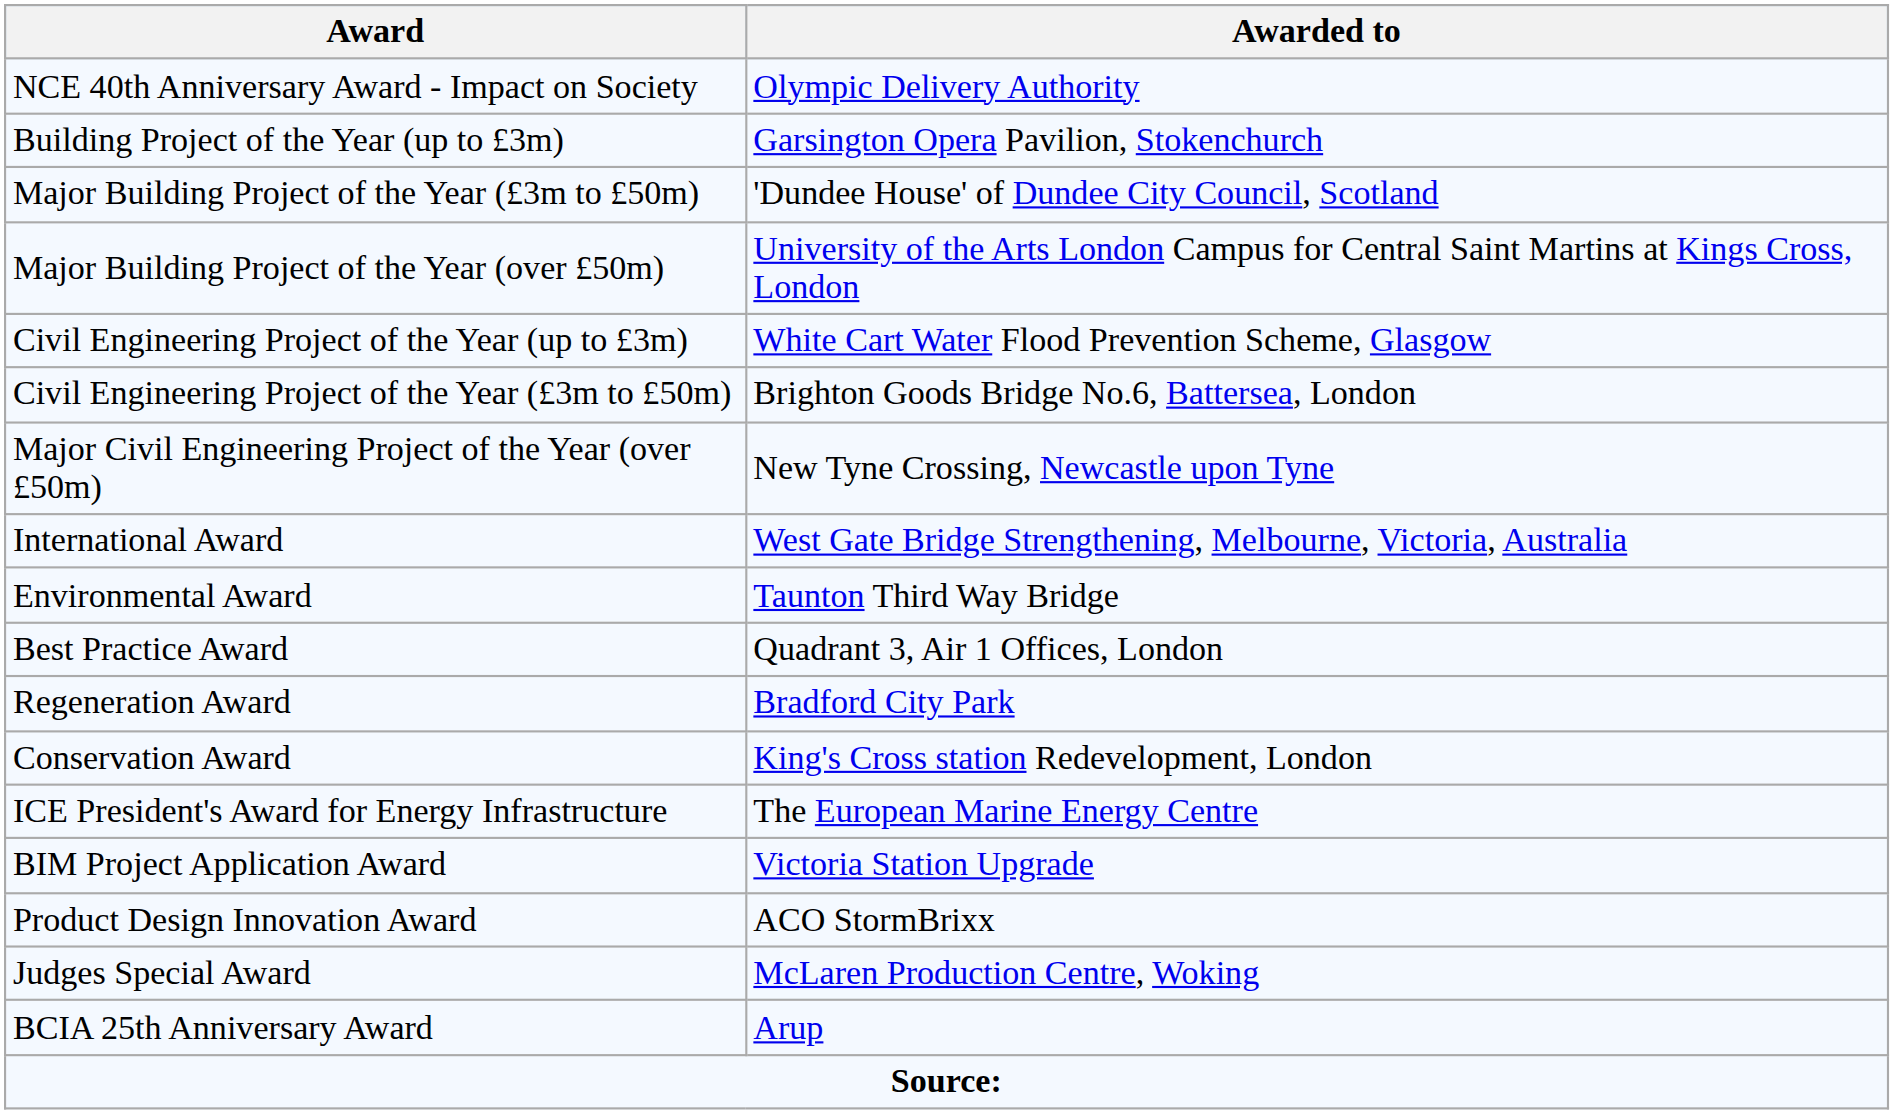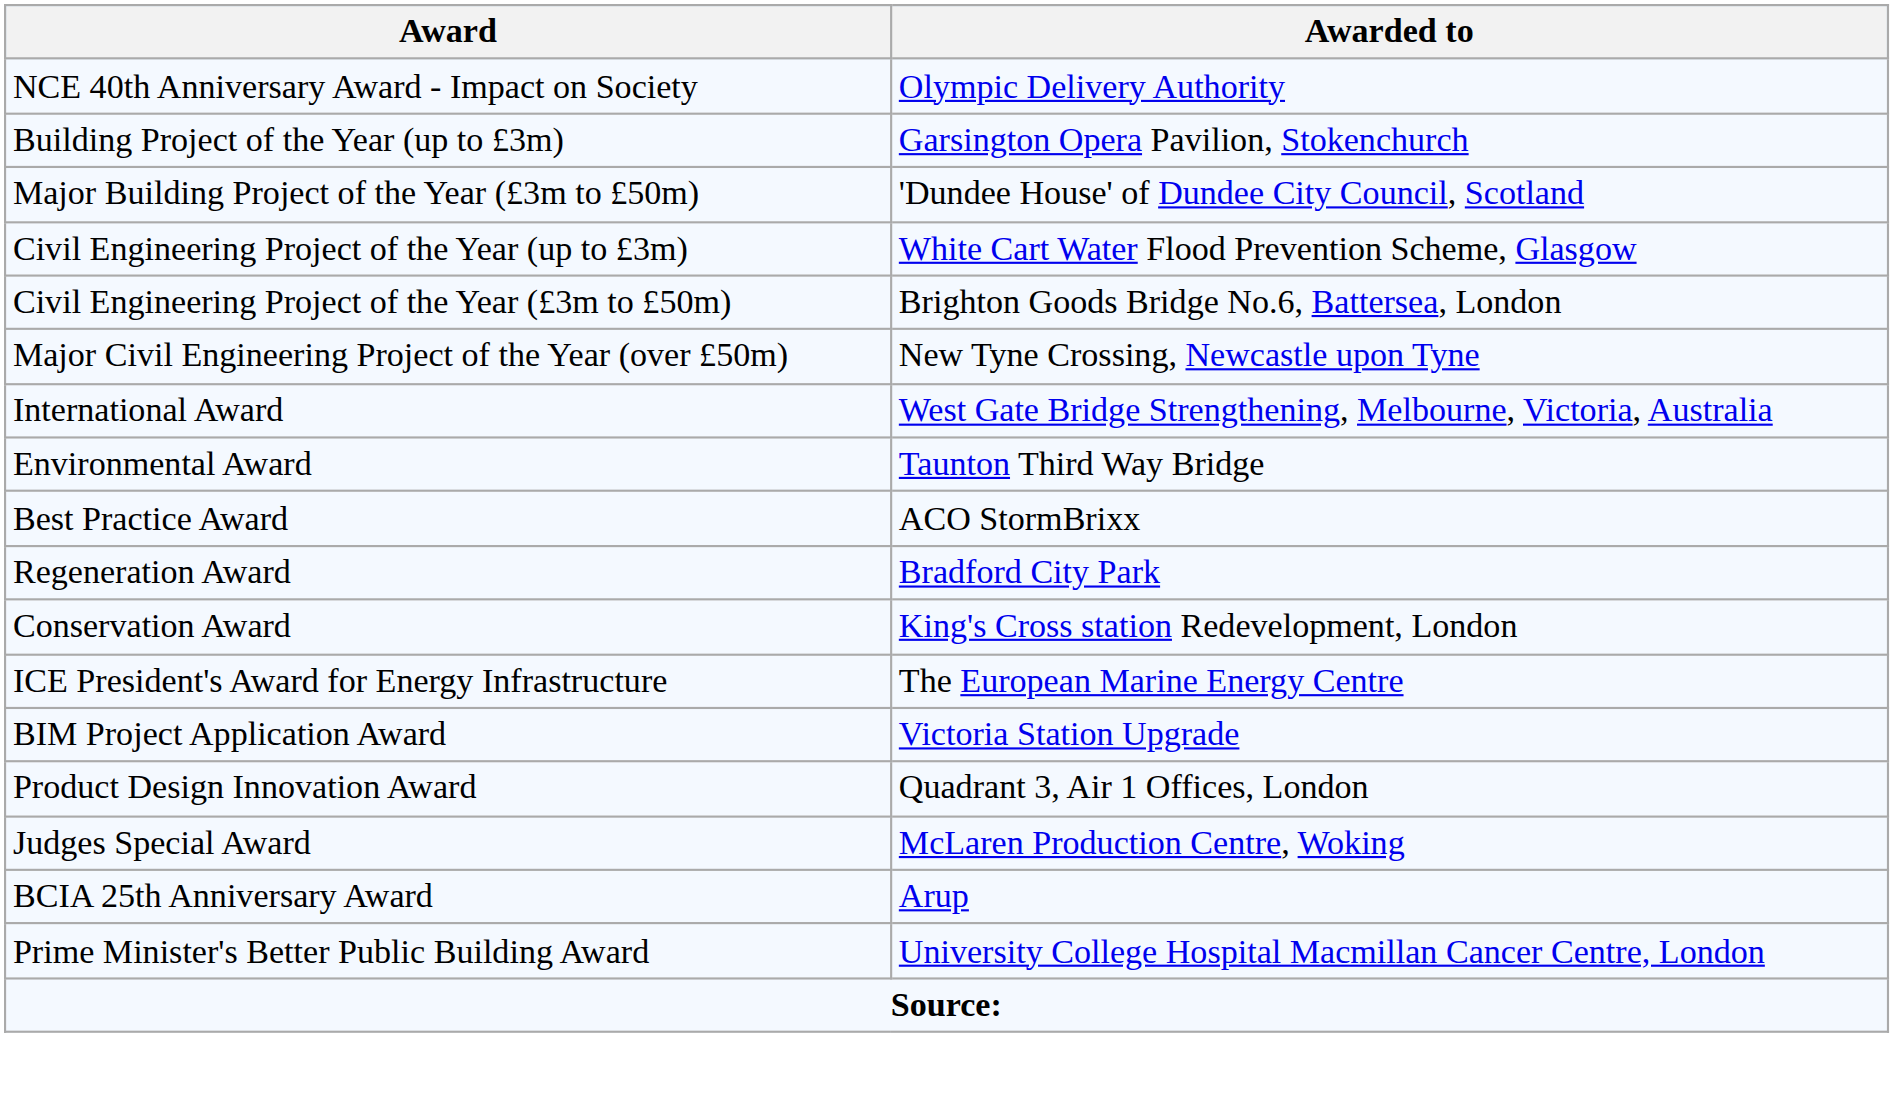- row: Major Building Project of the Year (over £50m) | University of the Arts London Campus for Central Saint Martins at Kings Cross, London
Best Practice Award | Awarded to: Quadrant 3, Air 1 Offices, London -> ACO StormBrixx
Product Design Innovation Award | Awarded to: ACO StormBrixx -> Quadrant 3, Air 1 Offices, London
+ row: Prime Minister's Better Public Building Award | University College Hospital Macmillan Cancer Centre, London
